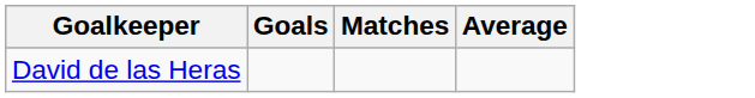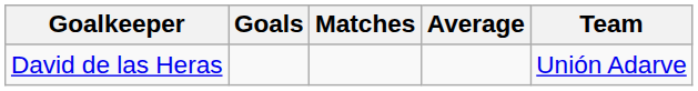+ column: Team | Unión Adarve
